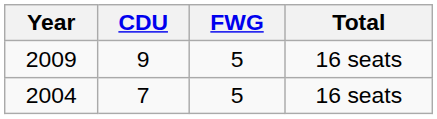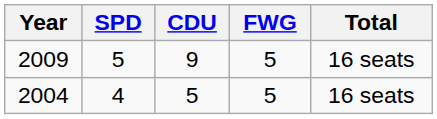+ column: SPD | 5 | 4
2004 | CDU: 7 -> 5
